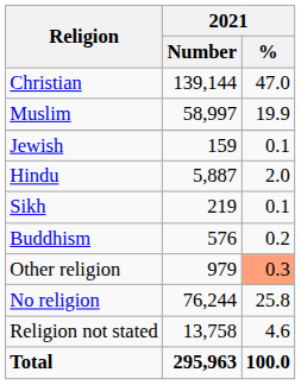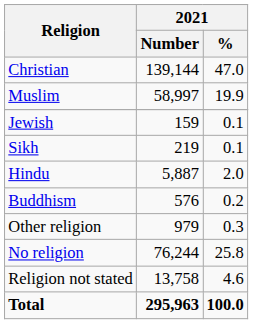rows swapped: Hindu <-> Sikh
Other religion | 2021 / %: lightsalmon background -> no background
